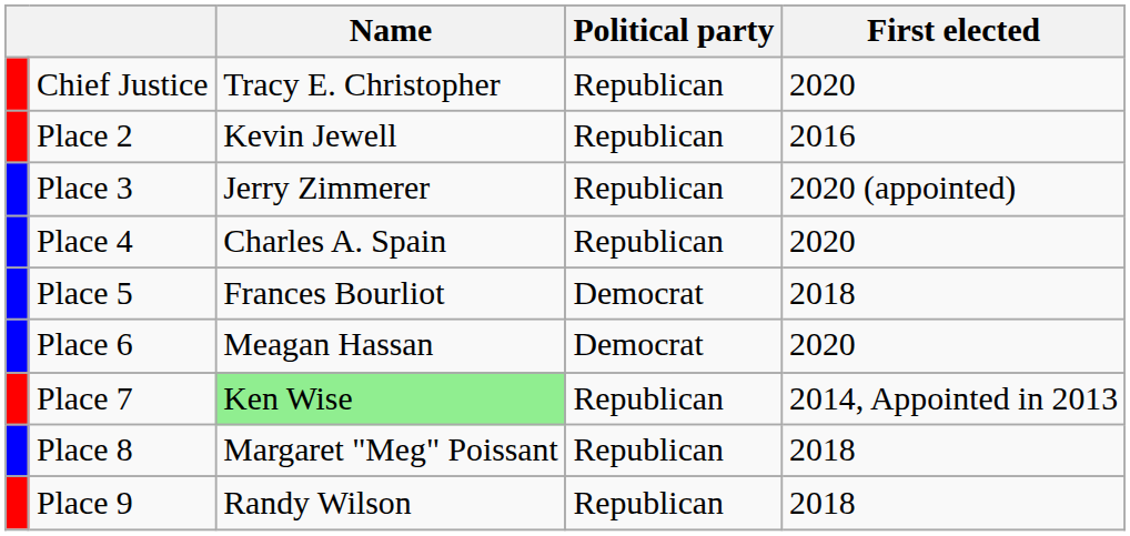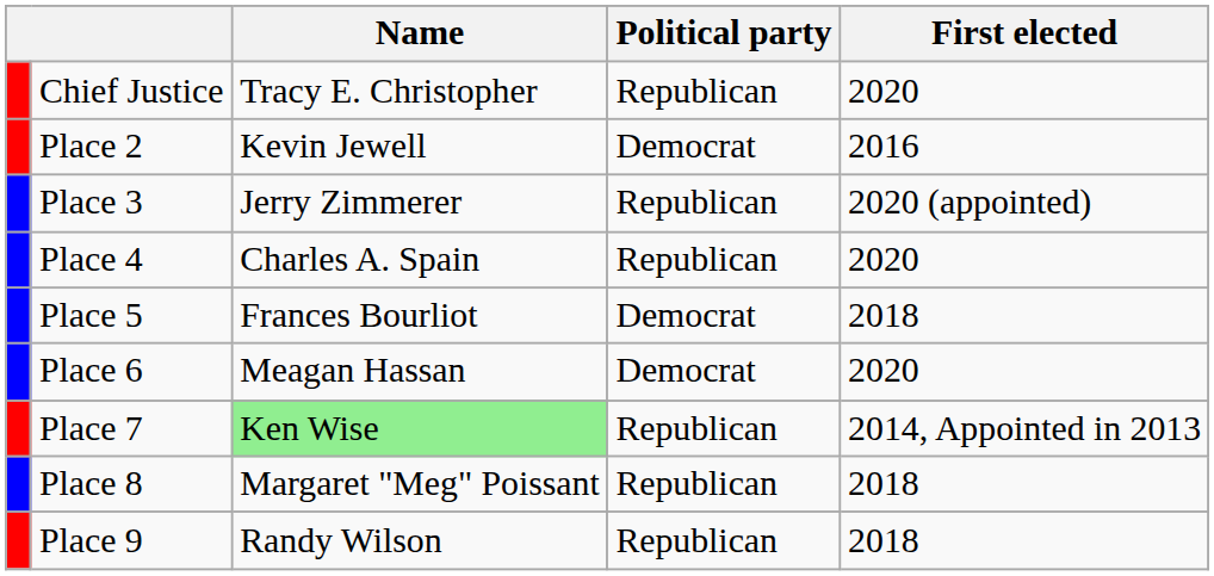Place 2 | Political party: Republican -> Democrat
